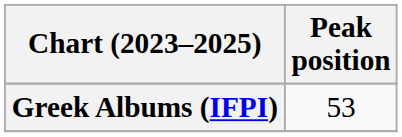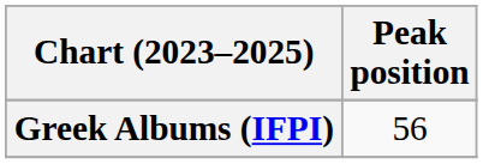Greek Albums (IFPI) | Peak position: 53 -> 56
